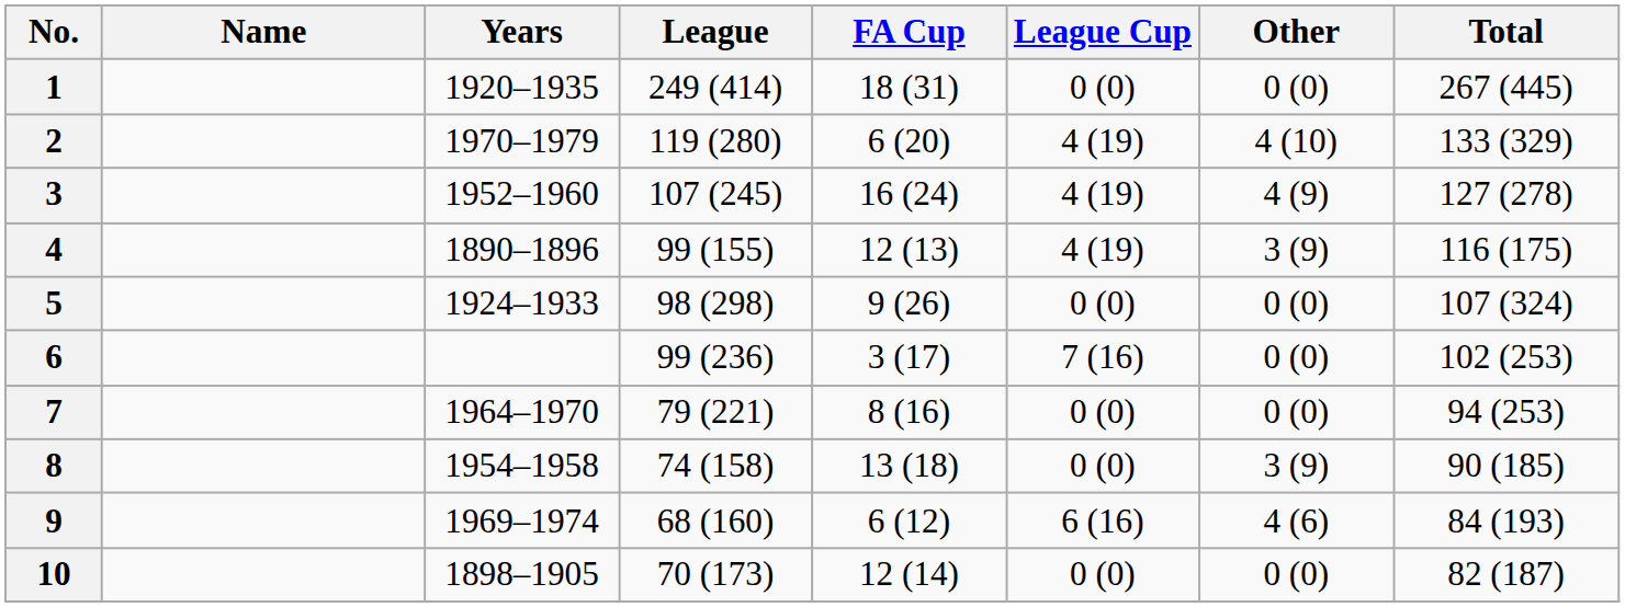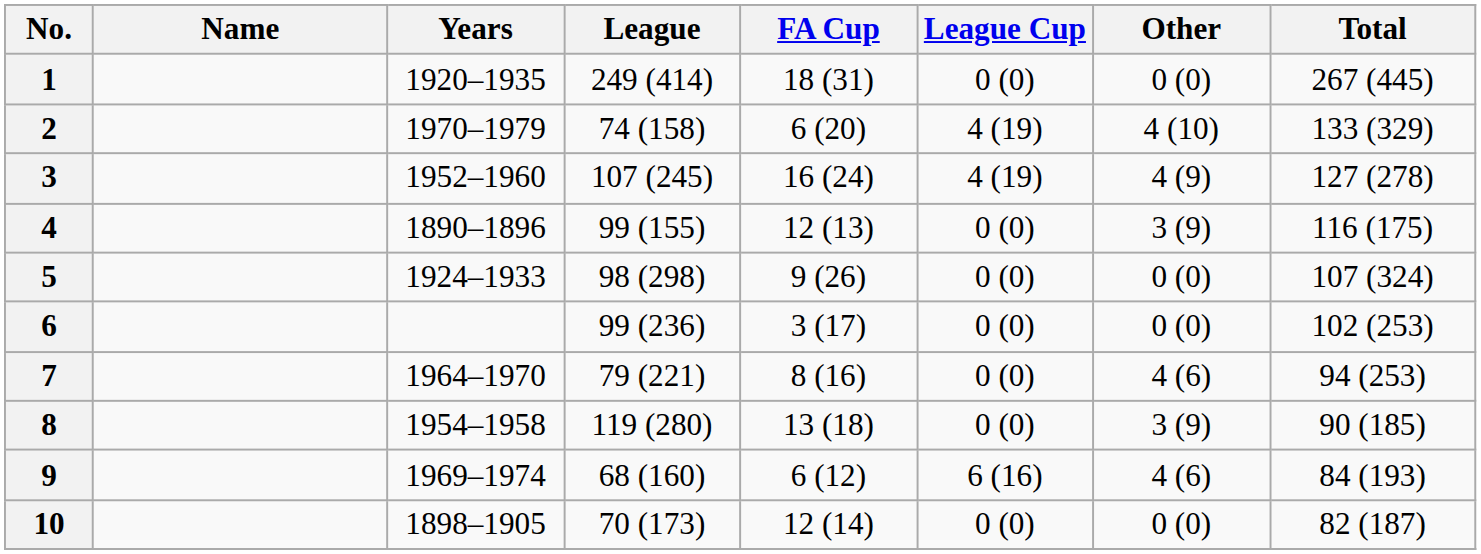2 | League: 119 (280) -> 74 (158)
4 | League Cup: 4 (19) -> 0 (0)
6 | League Cup: 7 (16) -> 0 (0)
7 | Other: 0 (0) -> 4 (6)
8 | League: 74 (158) -> 119 (280)
